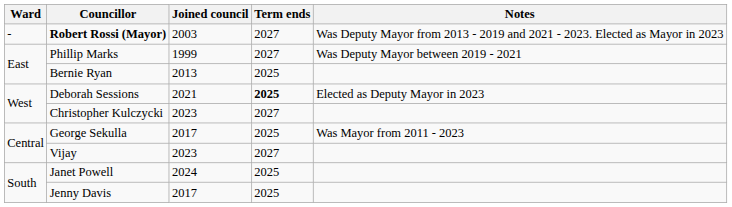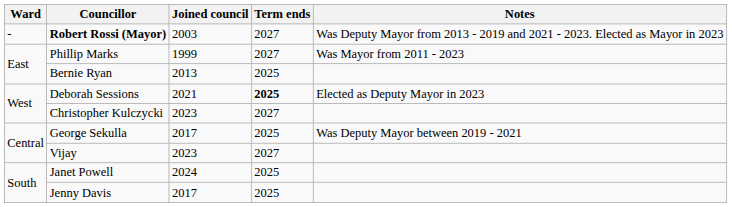Phillip Marks | Notes: Was Deputy Mayor between 2019 - 2021 -> Was Mayor from 2011 - 2023
George Sekulla | Notes: Was Mayor from 2011 - 2023 -> Was Deputy Mayor between 2019 - 2021
